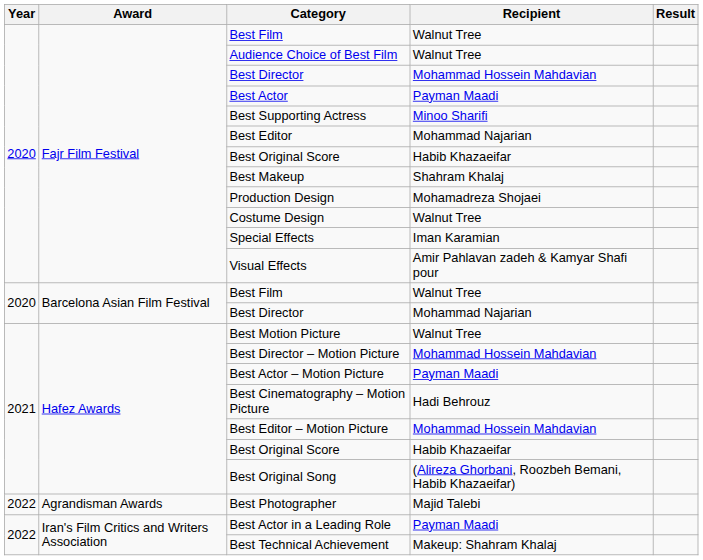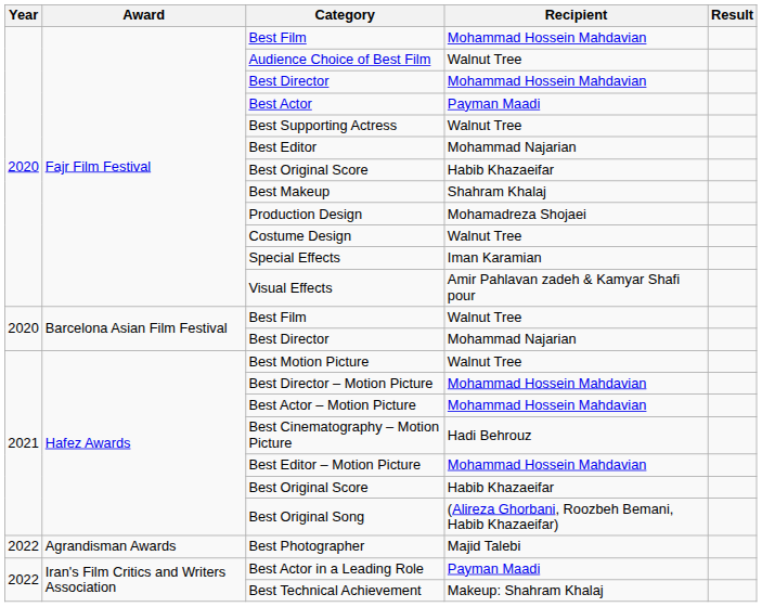Fajr Film Festival / Best Film | Recipient: Walnut Tree -> Mohammad Hossein Mahdavian
Best Supporting Actress | Recipient: Minoo Sharifi -> Walnut Tree
Best Actor – Motion Picture | Recipient: Payman Maadi -> Mohammad Hossein Mahdavian
